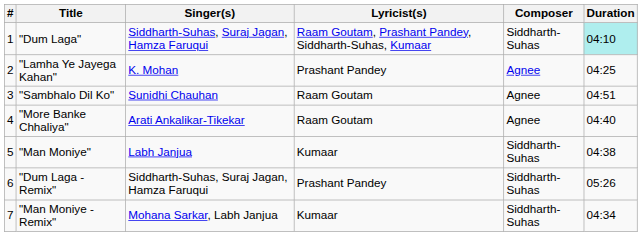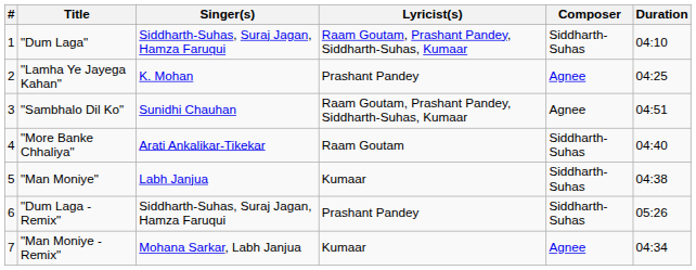"Dum Laga" | Duration: paleturquoise background -> no background
"Sambhalo Dil Ko" | Lyricist(s): Raam Goutam -> Raam Goutam, Prashant Pandey, Siddharth-Suhas, Kumaar
"More Banke Chhaliya" | Composer: Agnee -> Siddharth-Suhas
"Man Moniye - Remix" | Composer: Siddharth-Suhas -> Agnee
